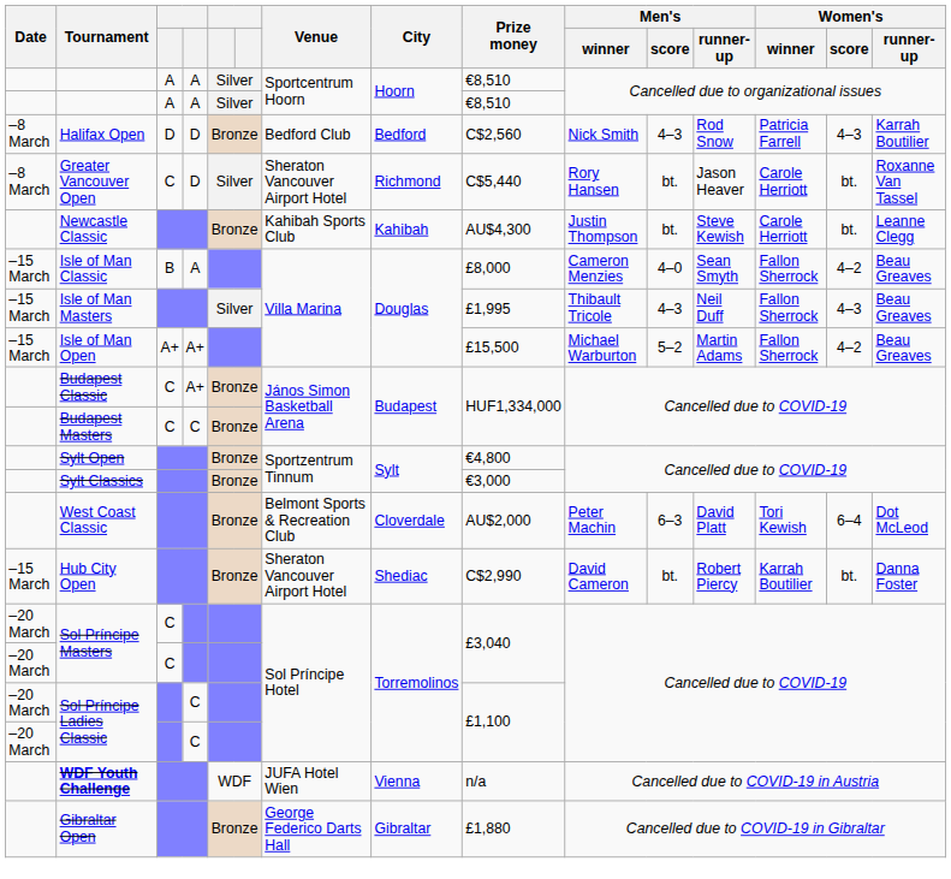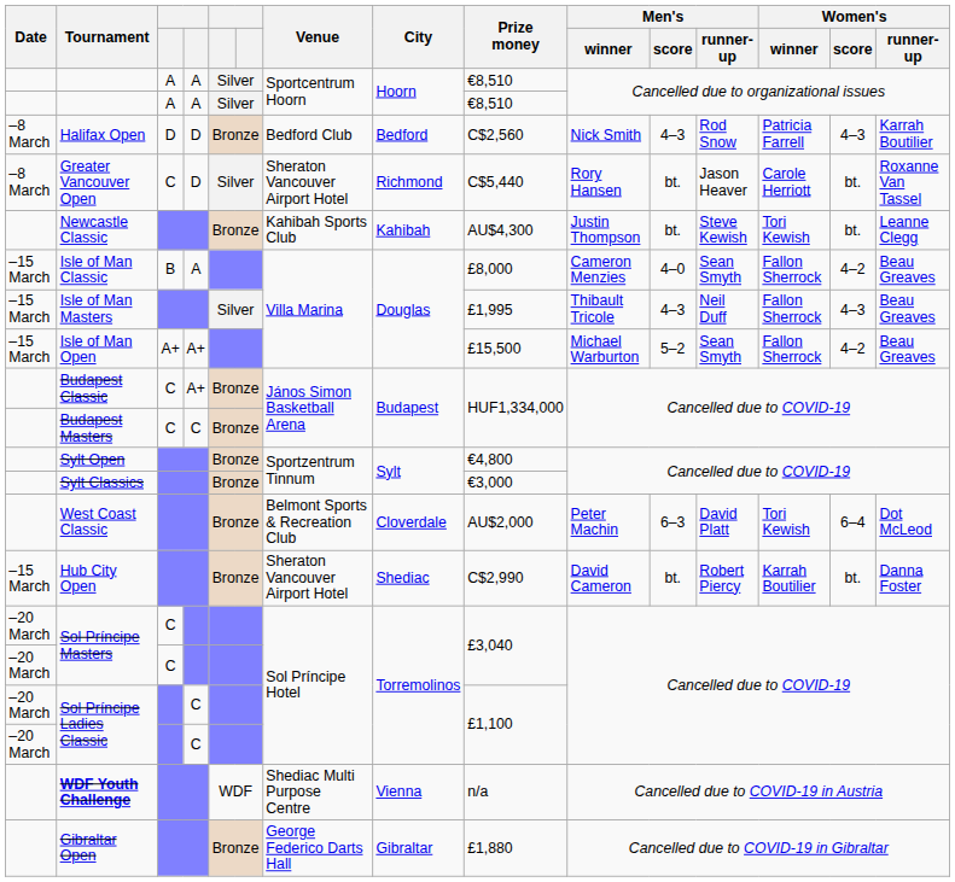Newcastle Classic | Women's / winner: Carole Herriott -> Tori Kewish
Isle of Man Open | Men's / runner-up: Martin Adams -> Sean Smyth
WDF Youth Challenge | Venue: JUFA Hotel Wien -> Shediac Multi Purpose Centre
